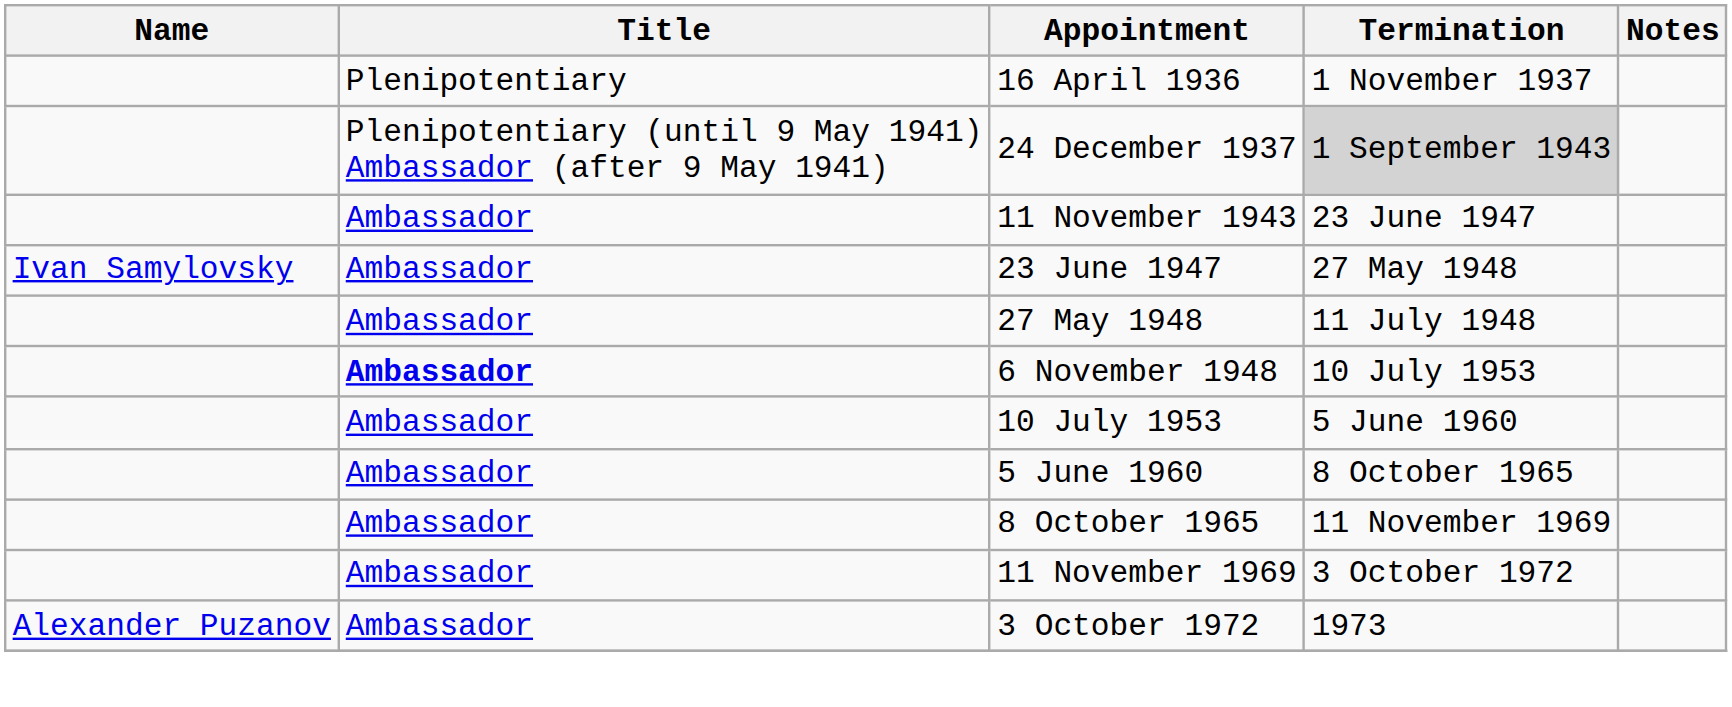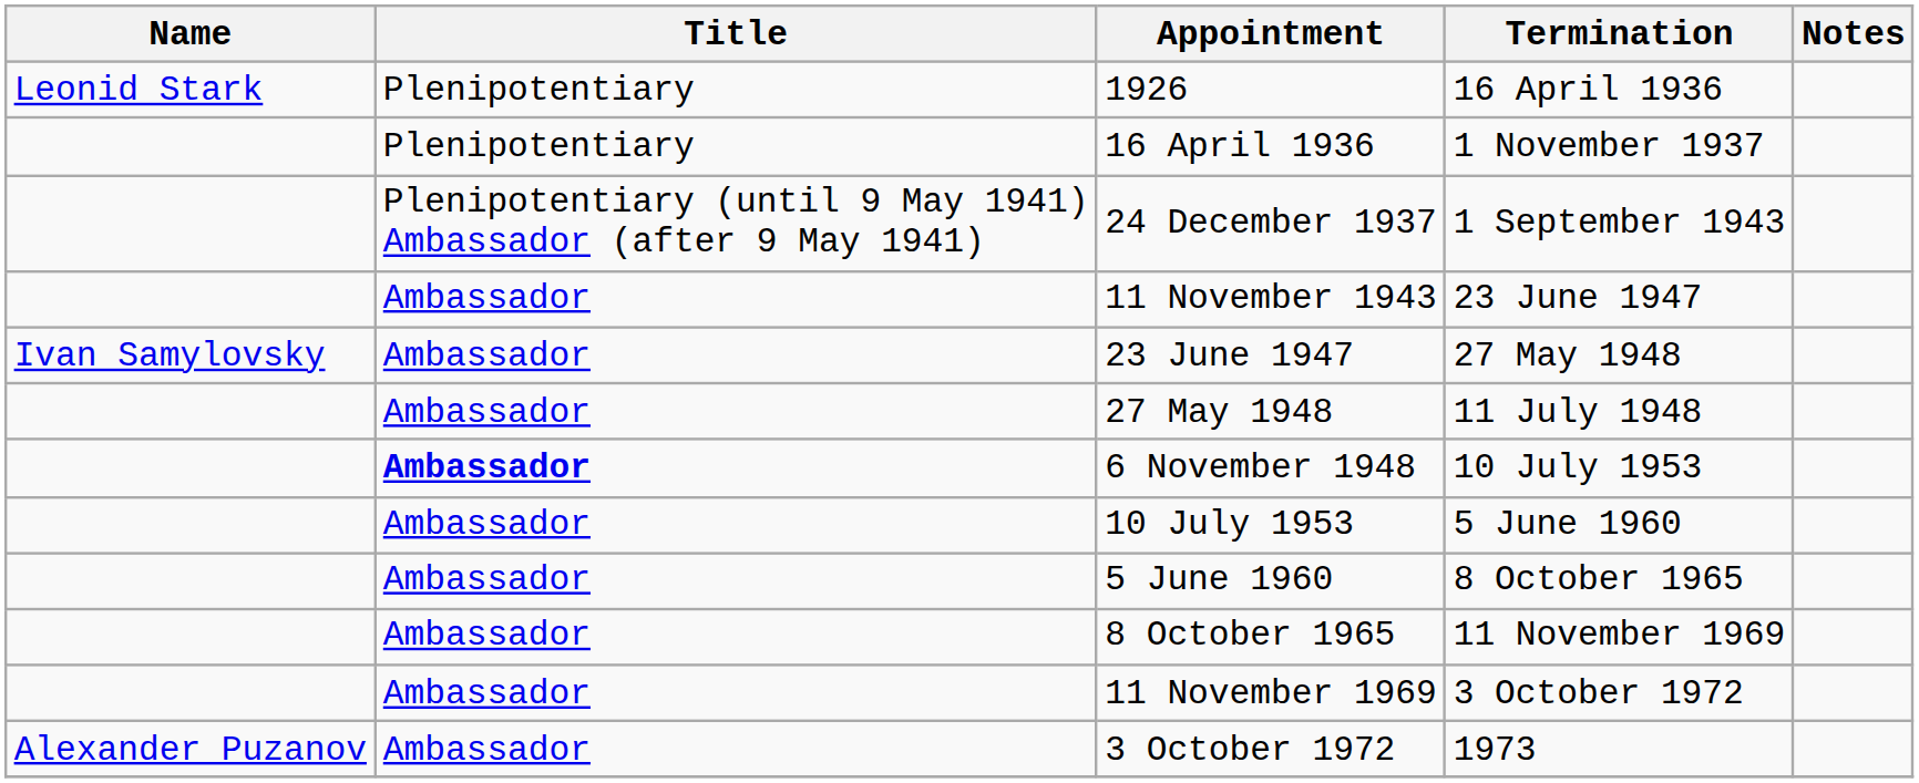+ row: Leonid Stark | Plenipotentiary | 1926 | 16 April 1936
24 December 1937 | Termination: lightgrey background -> no background
